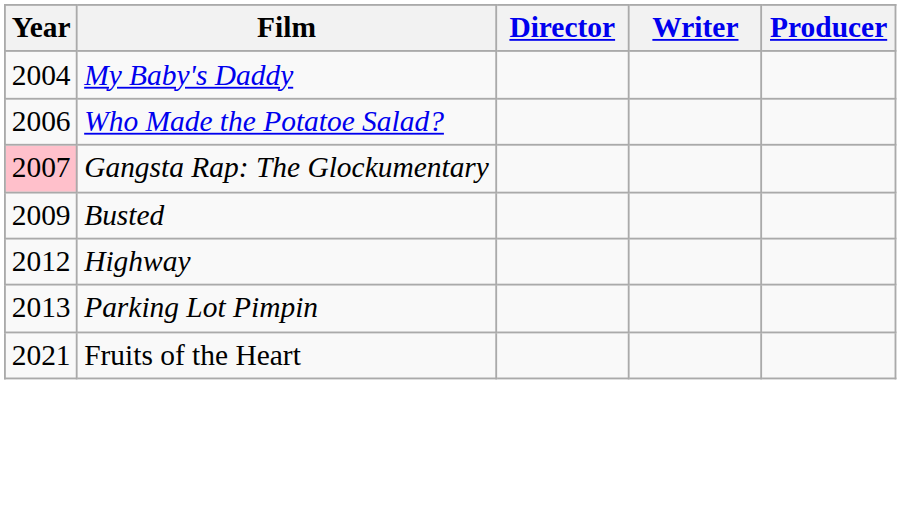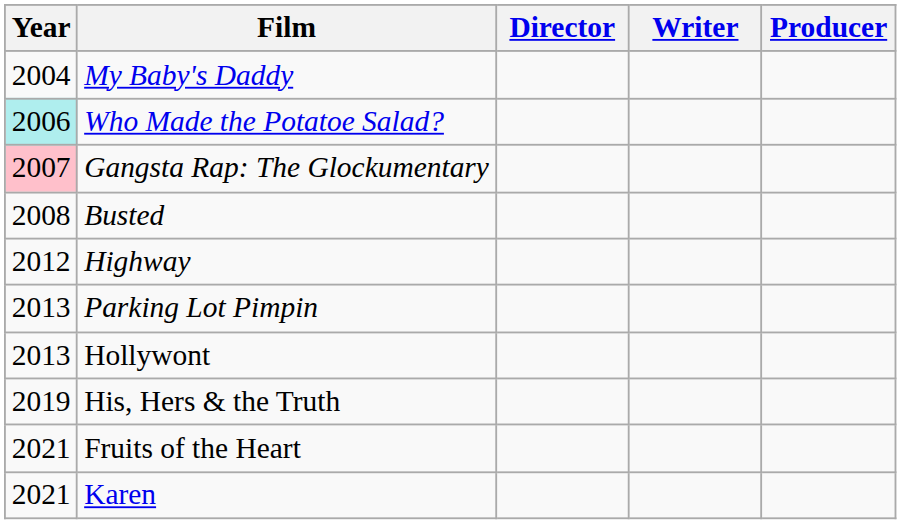Who Made the Potatoe Salad? | Year: no background -> paleturquoise background
Busted | Year: 2009 -> 2008
+ row: 2013 | Hollywont
+ row: 2019 | His, Hers & the Truth
+ row: 2021 | Karen
